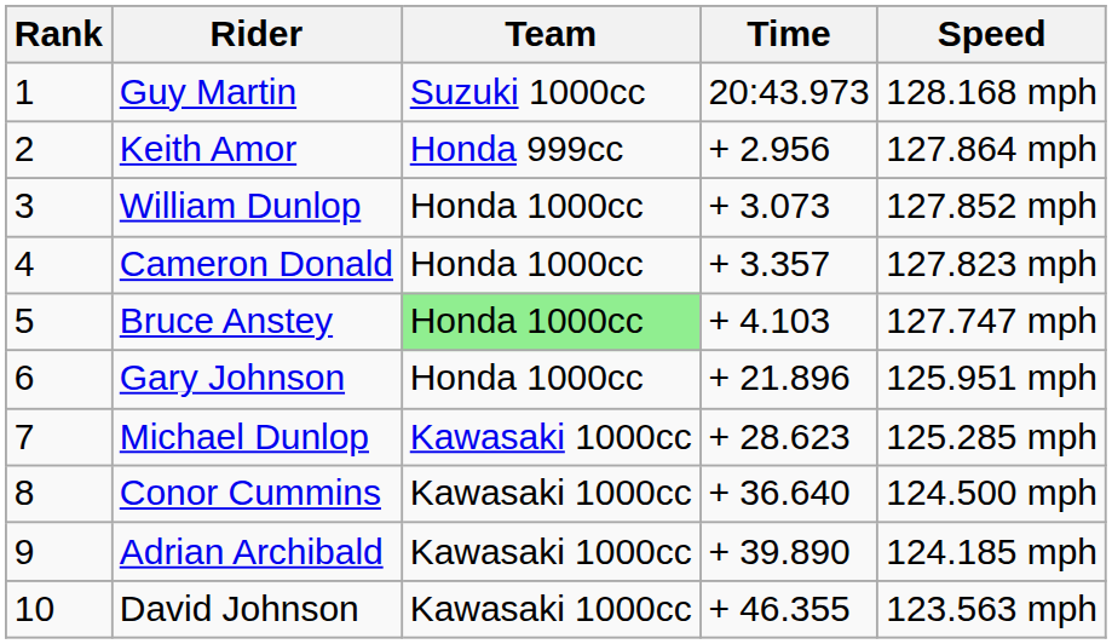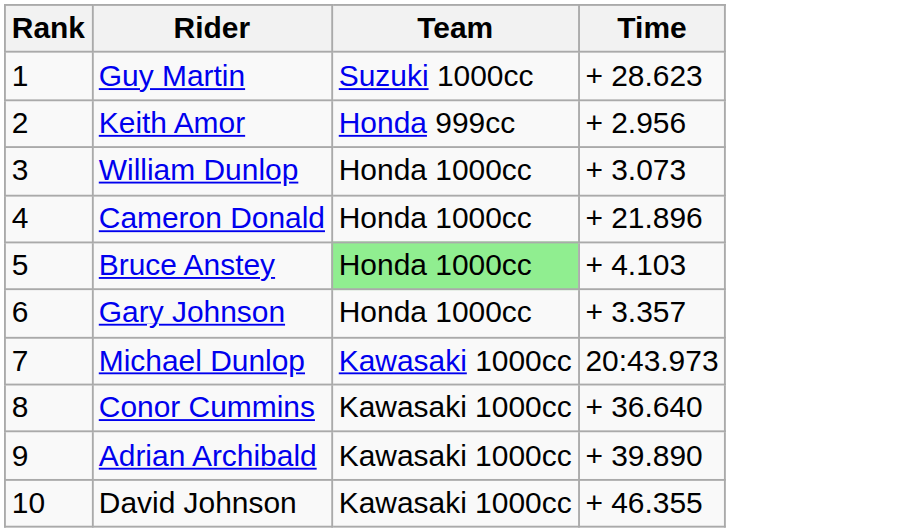- column: Speed | 128.168 mph | 127.864 mph | 127.852 mph | 127.823 mph | 127.747 mph | 125.951 mph | 125.285 mph | 124.500 mph | 124.185 mph | 123.563 mph
Guy Martin | Time: 20:43.973 -> + 28.623
Cameron Donald | Time: + 3.357 -> + 21.896
Gary Johnson | Time: + 21.896 -> + 3.357
Michael Dunlop | Time: + 28.623 -> 20:43.973
